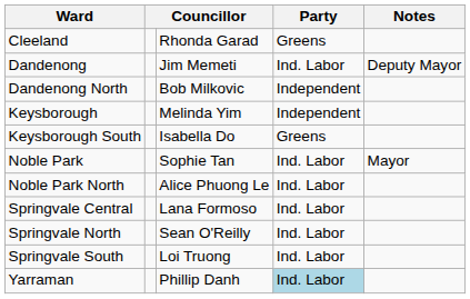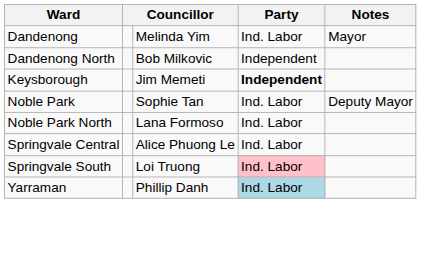- row: Cleeland | Rhonda Garad | Greens
Dandenong | column 3: Jim Memeti -> Melinda Yim
Dandenong | Notes: Deputy Mayor -> Mayor
Keysborough | column 3: Melinda Yim -> Jim Memeti
Keysborough | Party: normal -> bold
- row: Keysborough South | Isabella Do | Greens
Noble Park | Notes: Mayor -> Deputy Mayor
Noble Park North | column 3: Alice Phuong Le -> Lana Formoso
Springvale Central | column 3: Lana Formoso -> Alice Phuong Le
- row: Springvale North | Sean O'Reilly | Ind. Labor
Springvale South | Party: no background -> pink background
